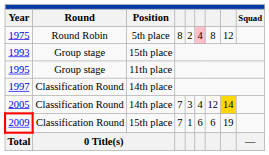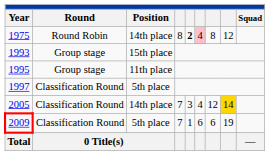1975 | Position: 5th place -> 14th place
1975 | column 5: normal -> bold
1997 | Position: 14th place -> 5th place
2009 | Position: 15th place -> 5th place
